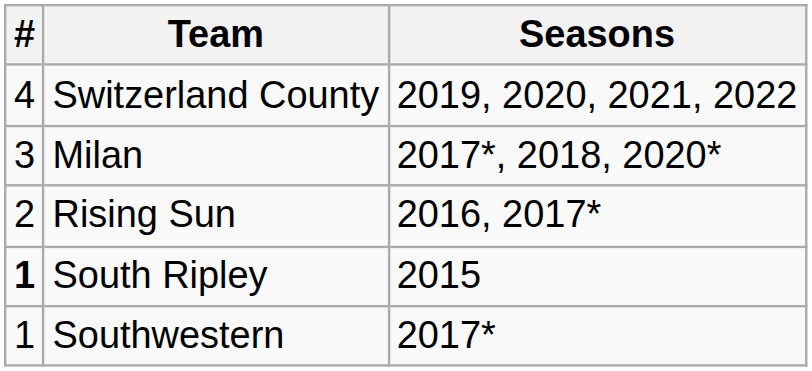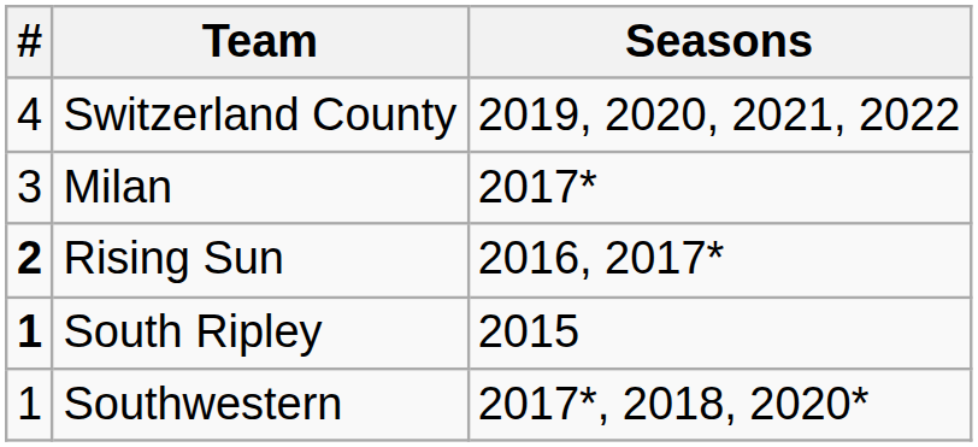Milan | Seasons: 2017*, 2018, 2020* -> 2017*
Rising Sun | #: normal -> bold
Southwestern | Seasons: 2017* -> 2017*, 2018, 2020*
